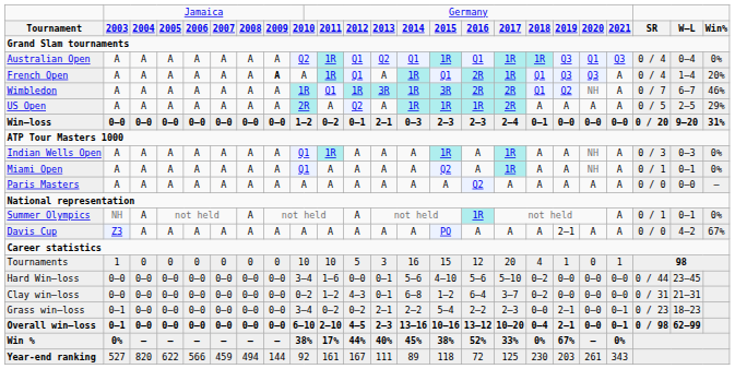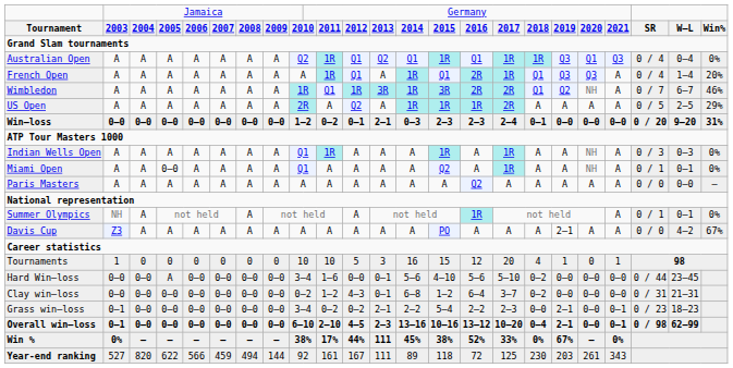French Open | column 8: bold -> normal
Miami Open | column 4: A -> 0–0
Hard Win–loss | column 4: 0–0 -> A
Win % | column 13: 40% -> 111
